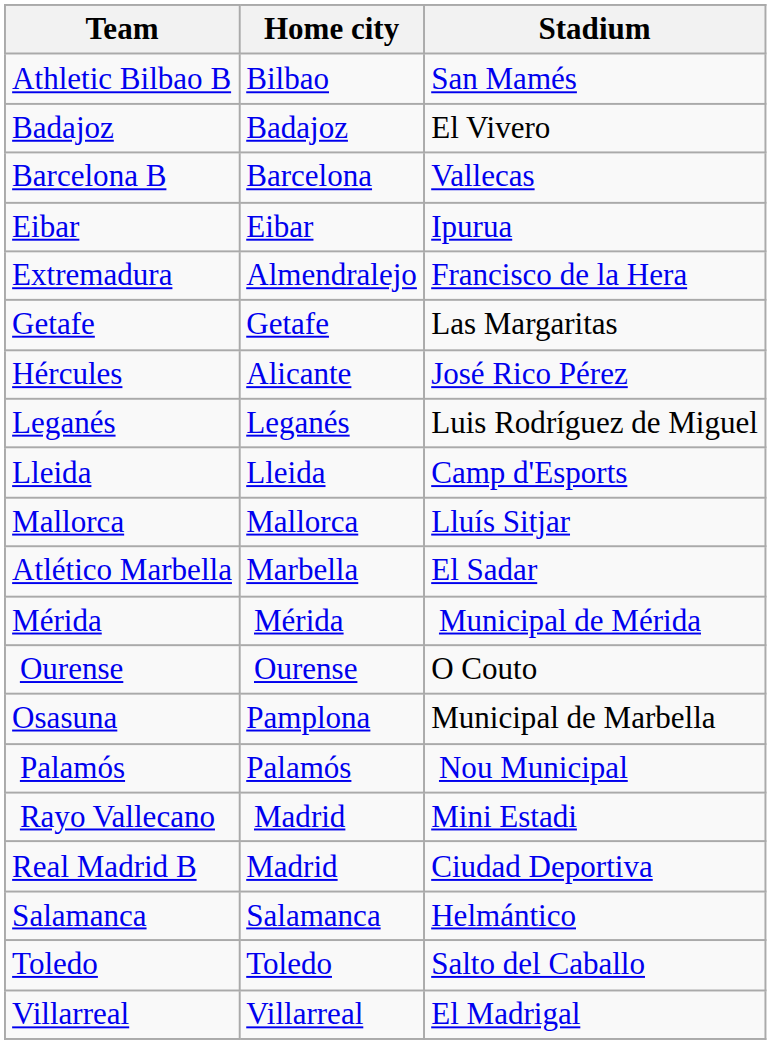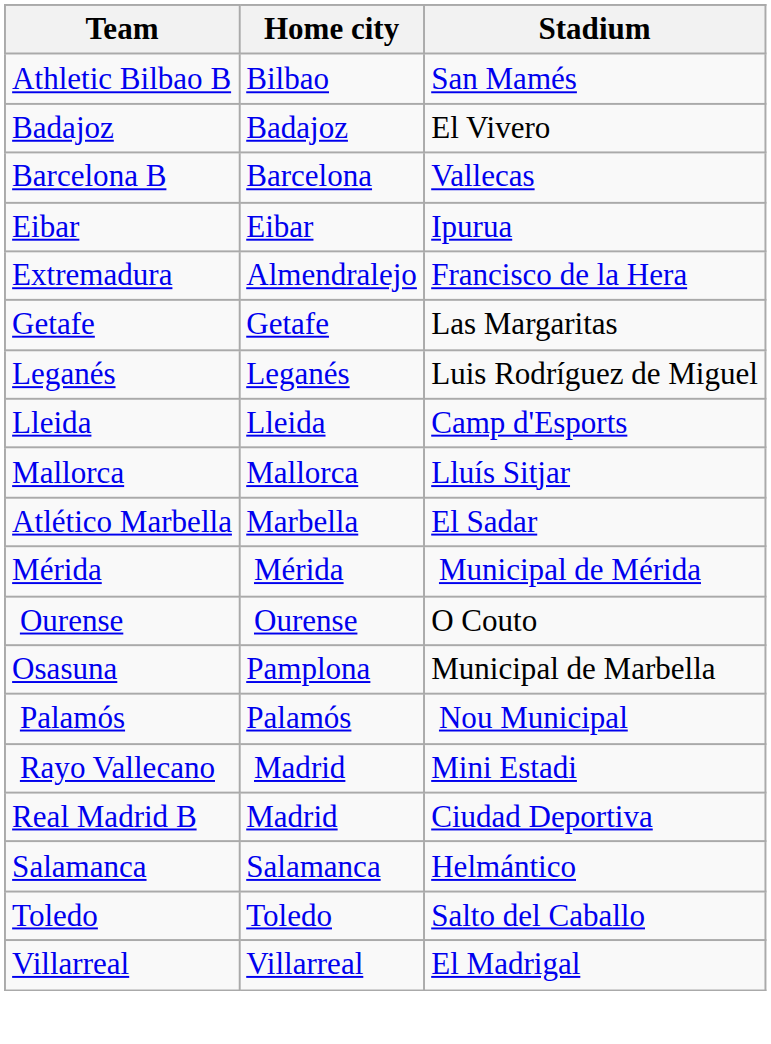- row: Hércules | Alicante | José Rico Pérez
